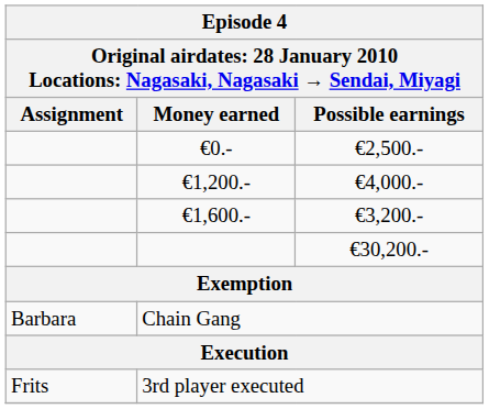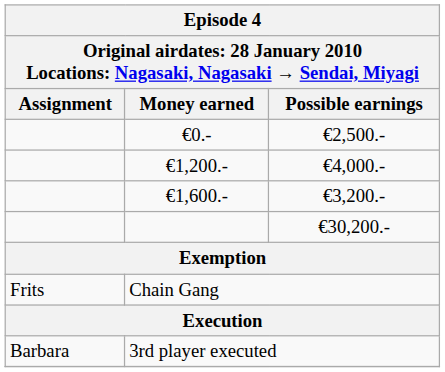Chain Gang | Assignment: Barbara -> Frits
3rd player executed | Assignment: Frits -> Barbara
